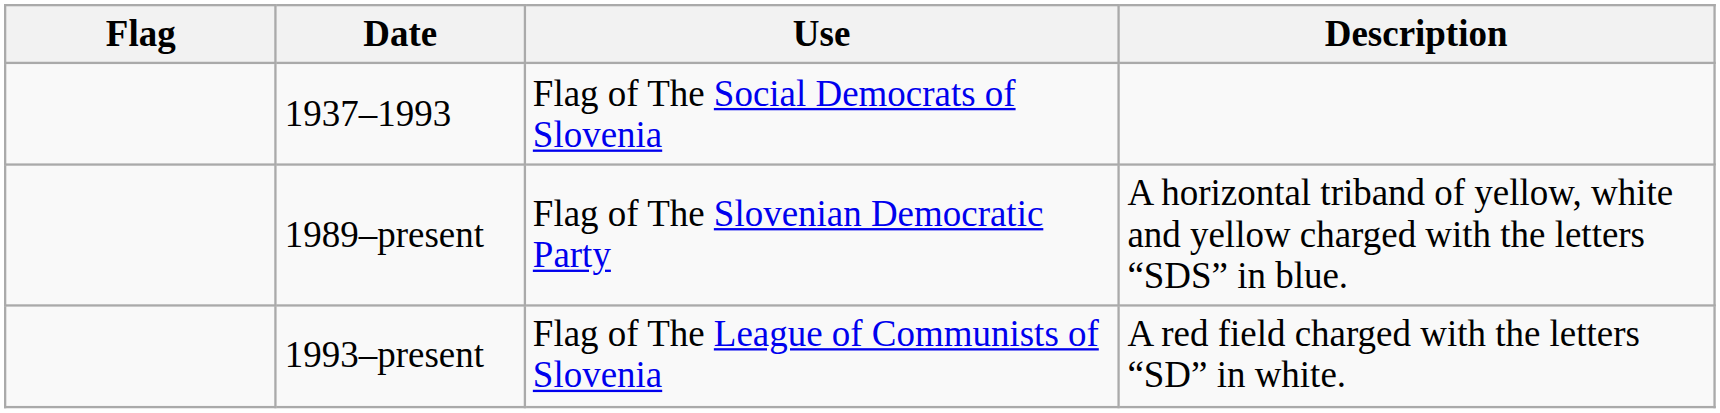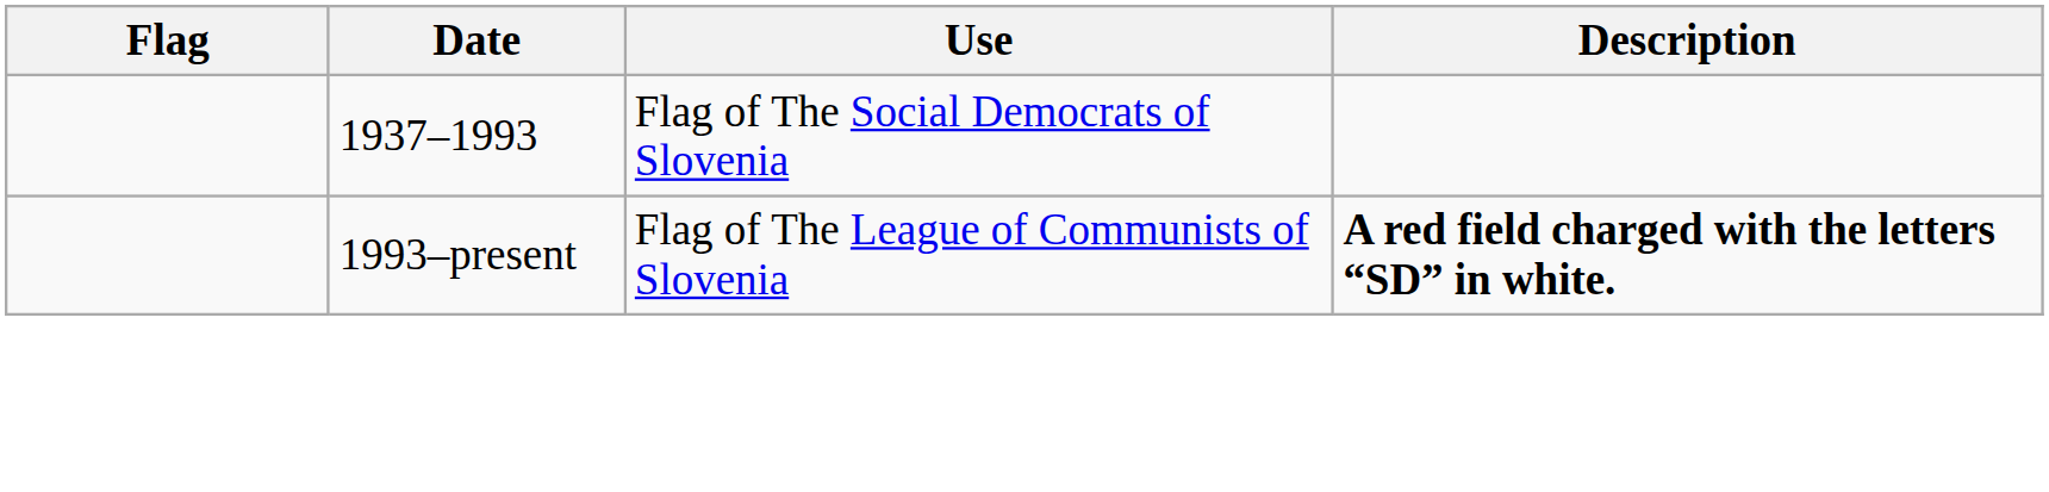- row: 1989–present | Flag of The Slovenian Democratic Party | A horizontal triband of yellow, white and yellow charged with the letters “SDS” in blue.
1993–present | Description: normal -> bold
